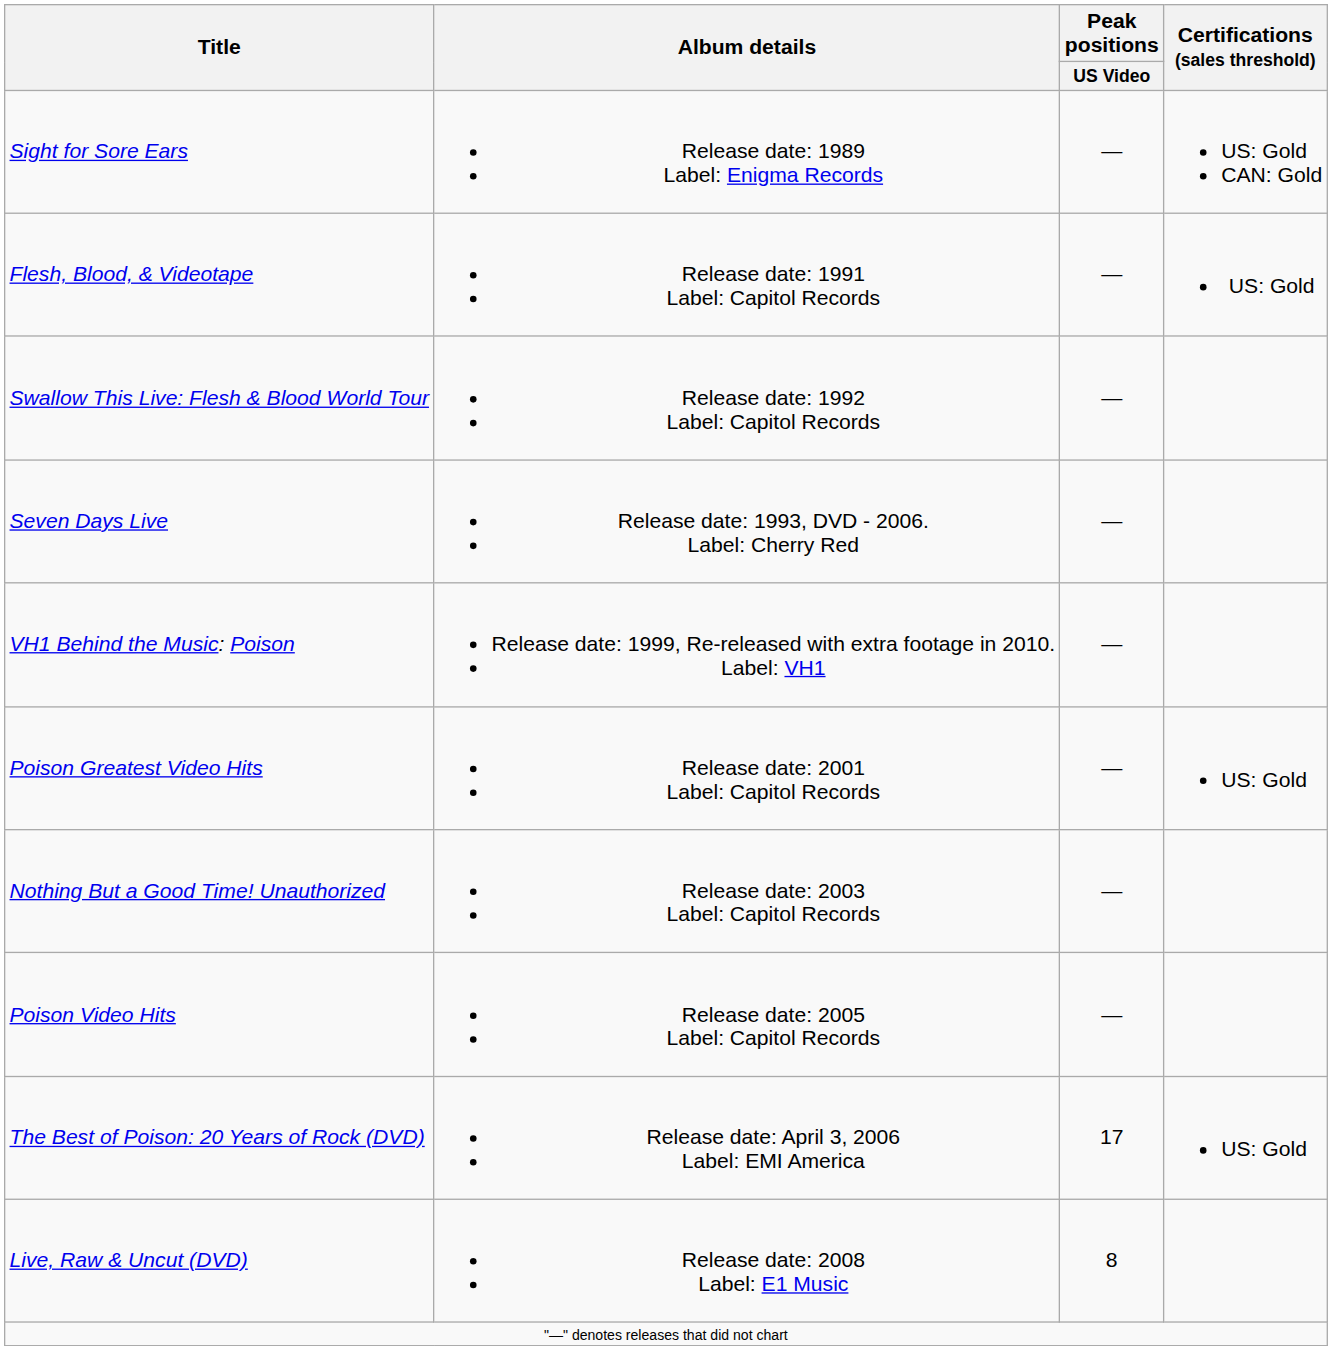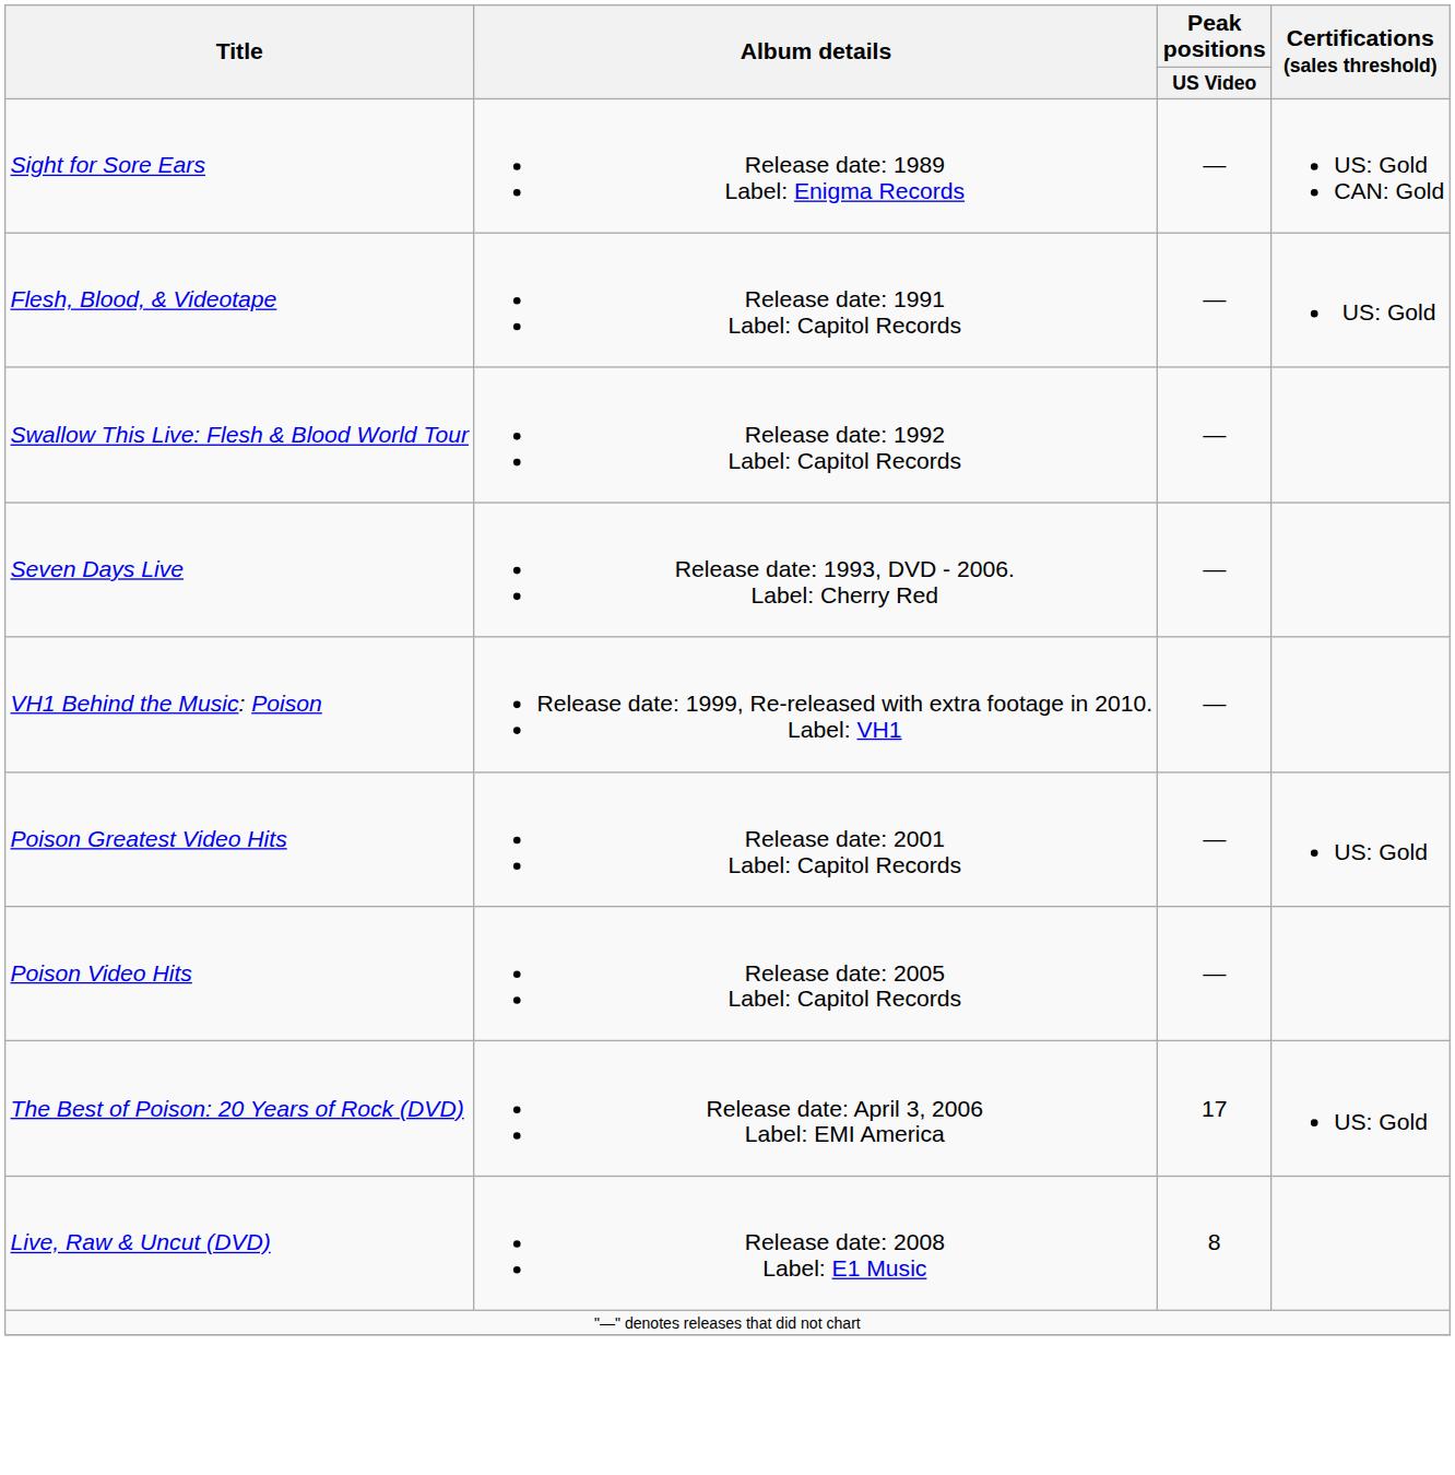- row: Nothing But a Good Time! Unauthorized | Release date: 2003 Label: Capitol Records | —
